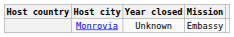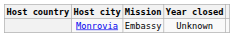columns swapped: Mission <-> Year closed
